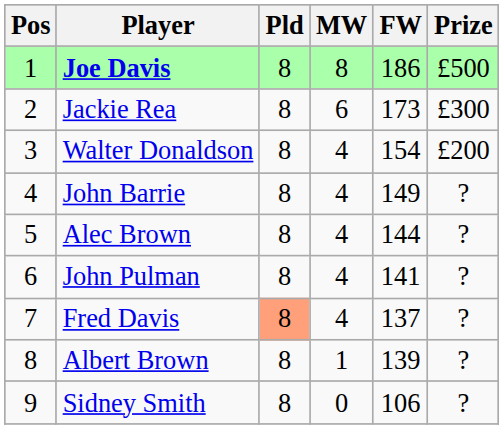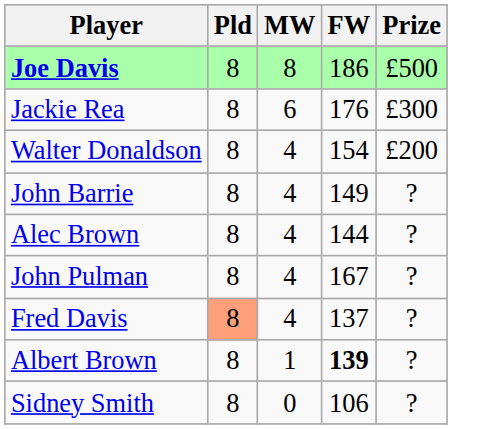- column: Pos | 1 | 2 | 3 | 4 | 5 | 6 | 7 | 8 | 9
Jackie Rea | FW: 173 -> 176
John Pulman | FW: 141 -> 167
Albert Brown | FW: normal -> bold
